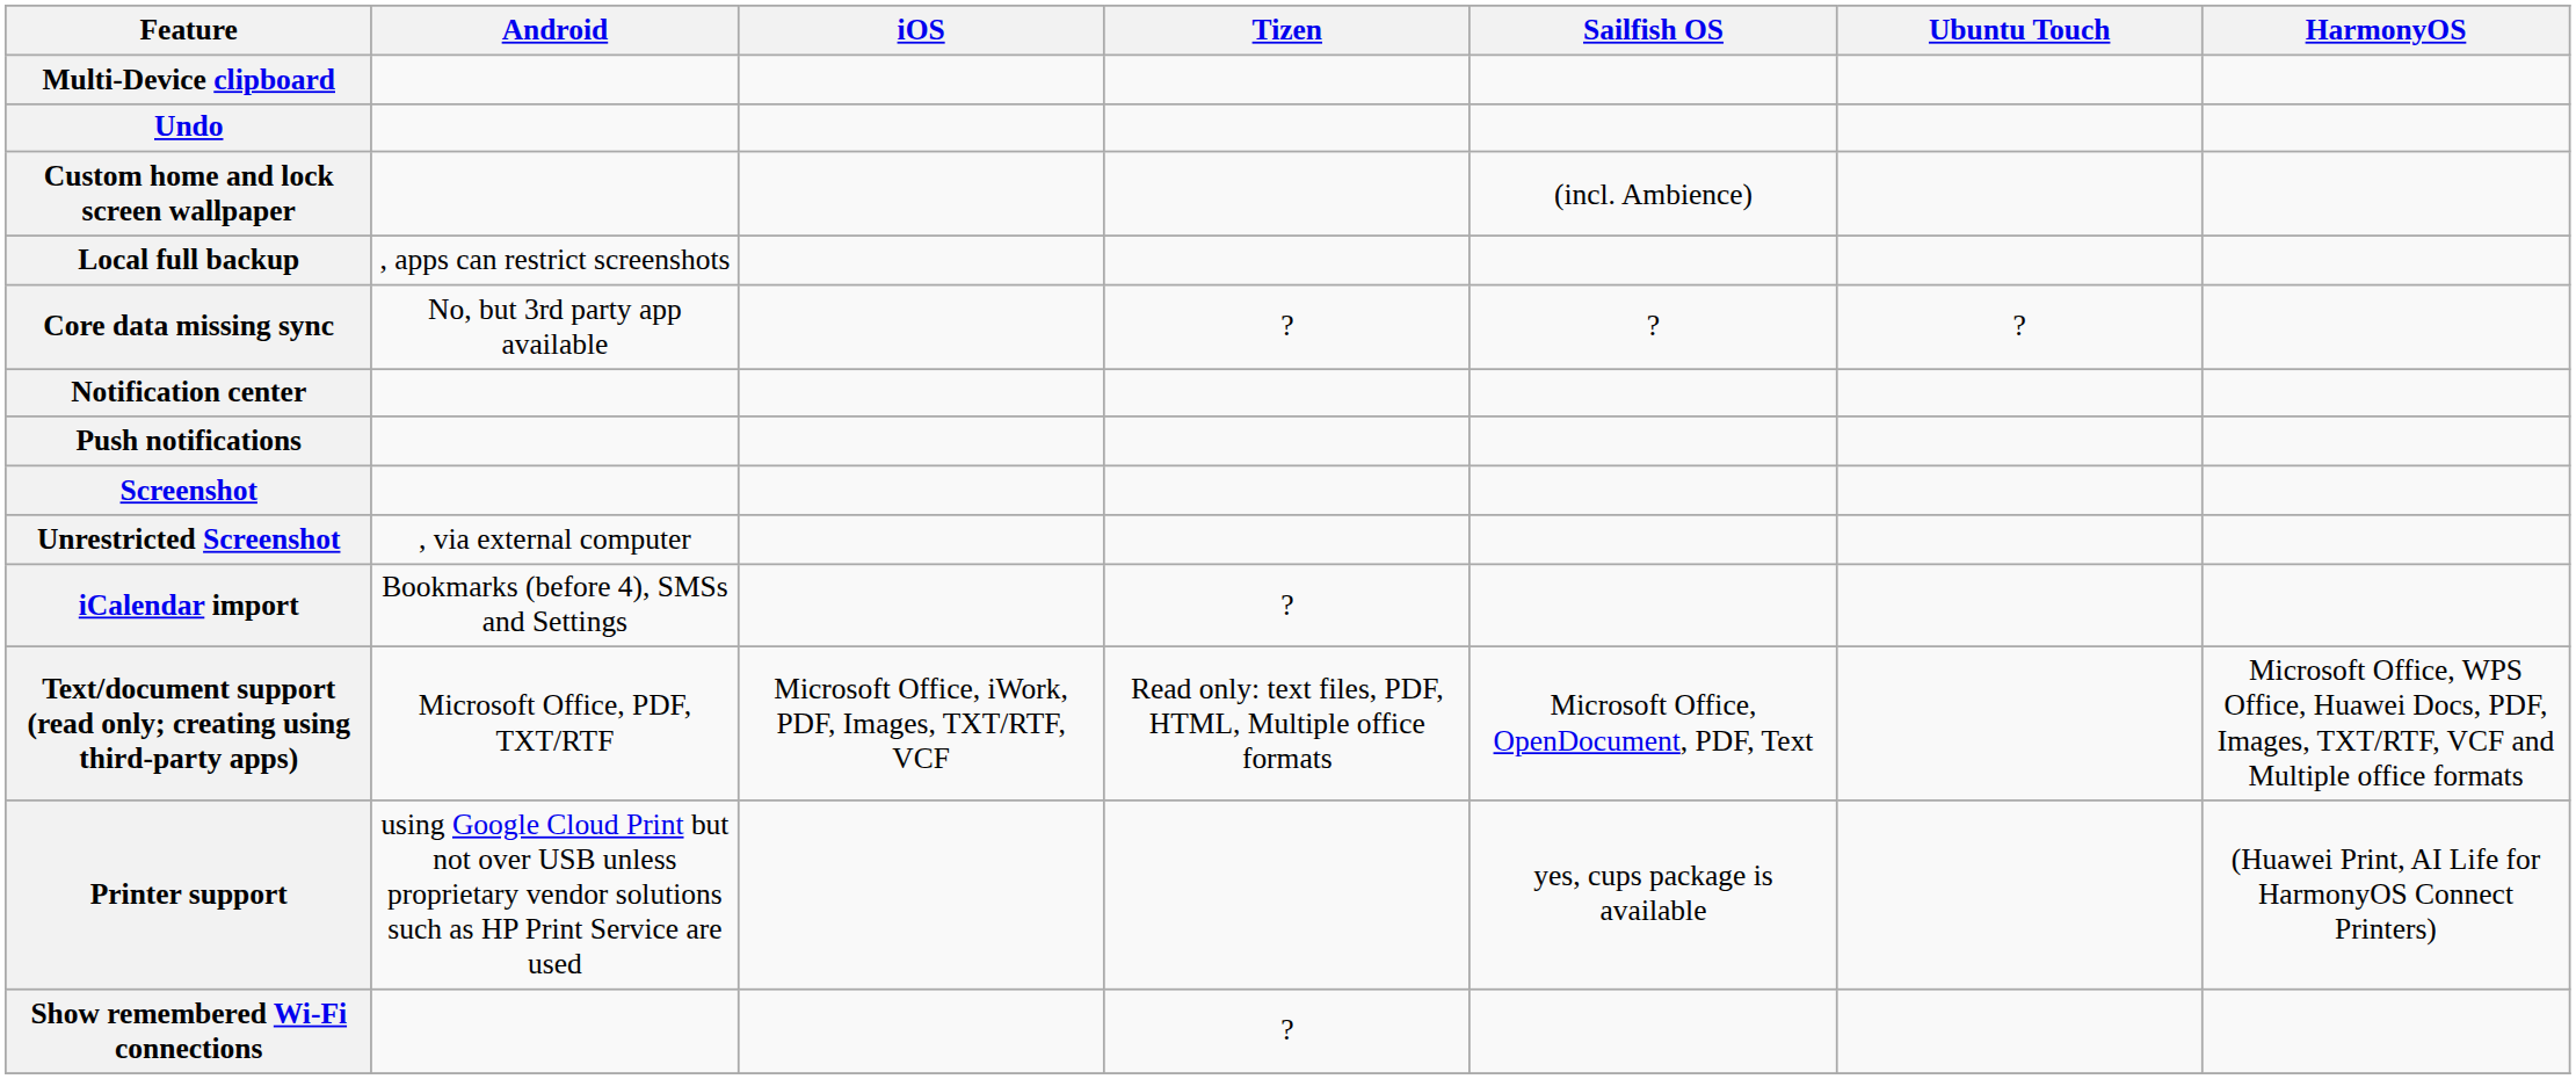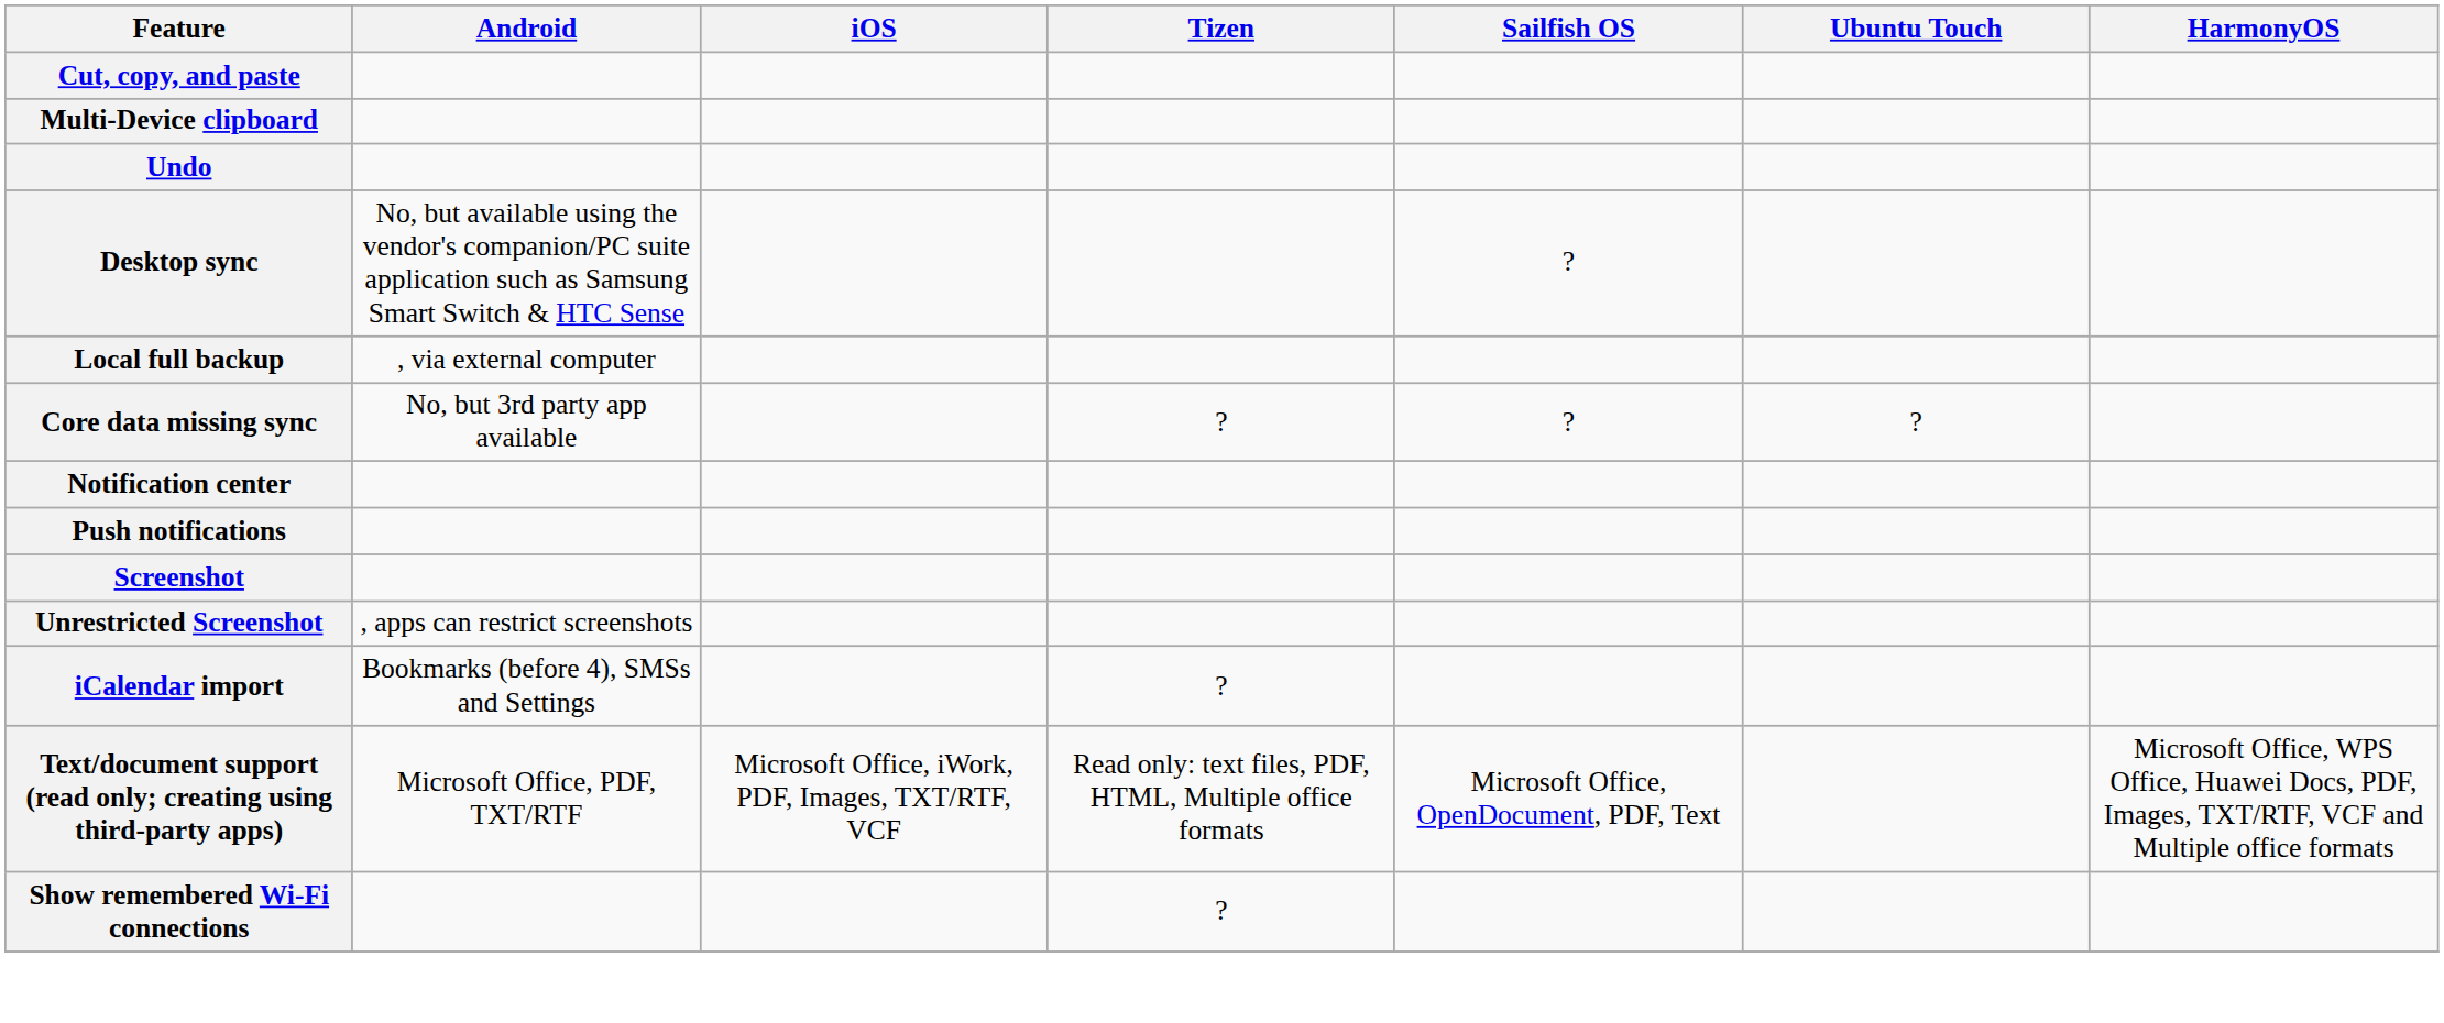+ row: Cut, copy, and paste
- row: Custom home and lock screen wallpaper | (incl. Ambience)
+ row: Desktop sync | No, but available using the vendor's companion/PC suite application such as Samsung Smart Switch & HTC Sense | ?
Local full backup | Android: , apps can restrict screenshots -> , via external computer
Unrestricted Screenshot | Android: , via external computer -> , apps can restrict screenshots
- row: Printer support | using Google Cloud Print but not over USB unless proprietary vendor solutions such as HP Print Service are used | yes, cups package is available | (Huawei Print, AI Life for HarmonyOS Connect Printers)
